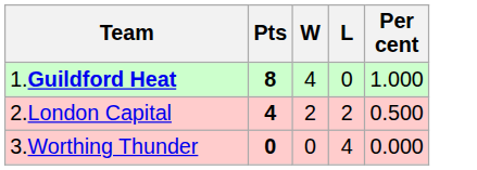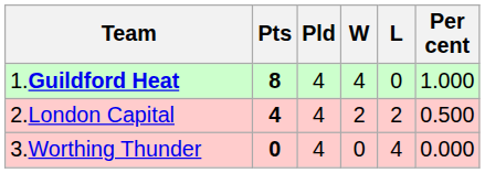+ column: Pld | 4 | 4 | 4
